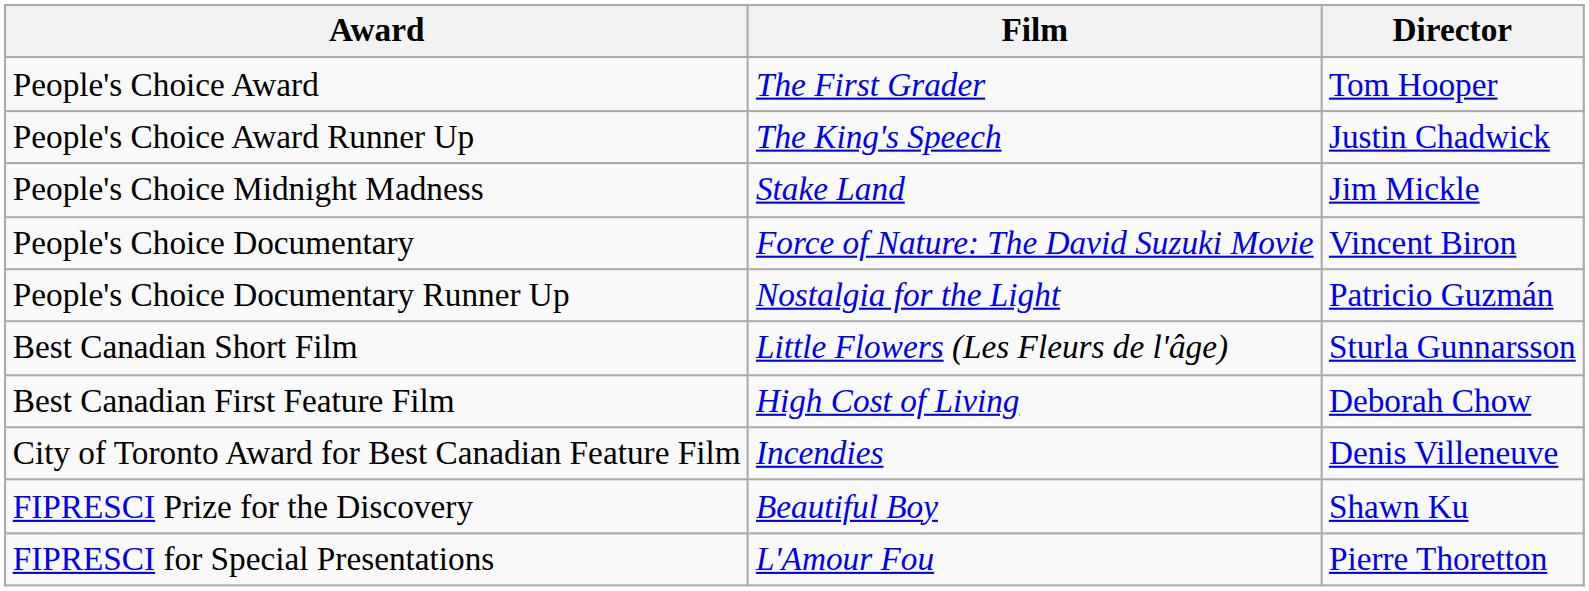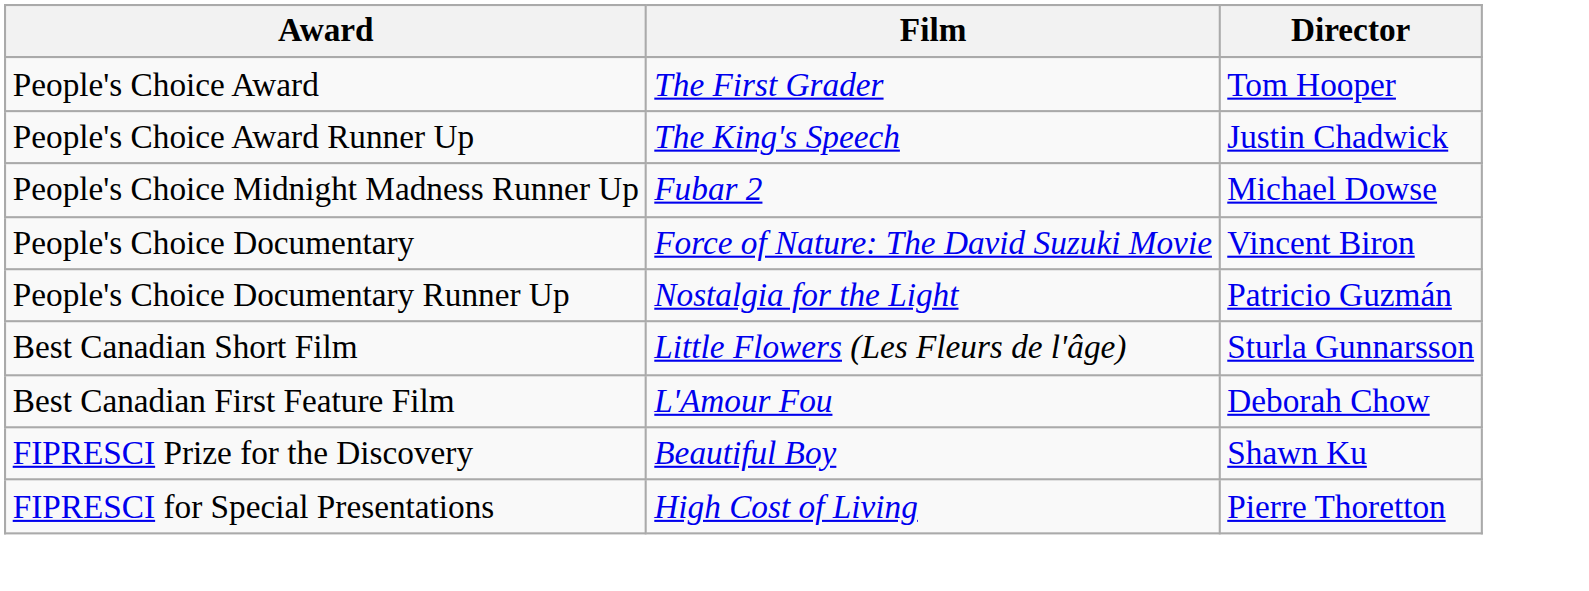- row: People's Choice Midnight Madness | Stake Land | Jim Mickle
+ row: People's Choice Midnight Madness Runner Up | Fubar 2 | Michael Dowse
Best Canadian First Feature Film | Film: High Cost of Living -> L'Amour Fou
- row: City of Toronto Award for Best Canadian Feature Film | Incendies | Denis Villeneuve
FIPRESCI for Special Presentations | Film: L'Amour Fou -> High Cost of Living
